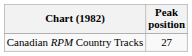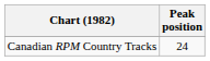Canadian RPM Country Tracks | Peak position: 27 -> 24
